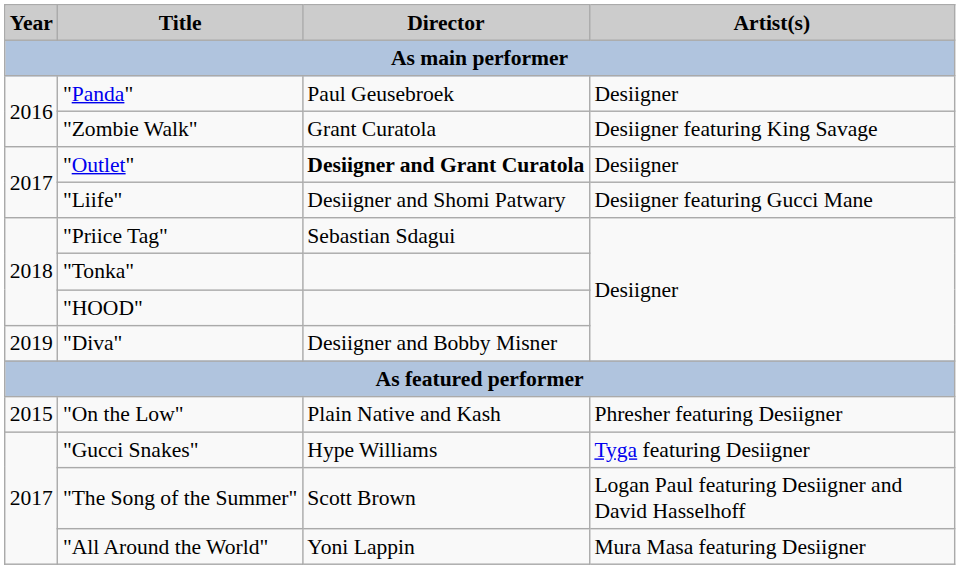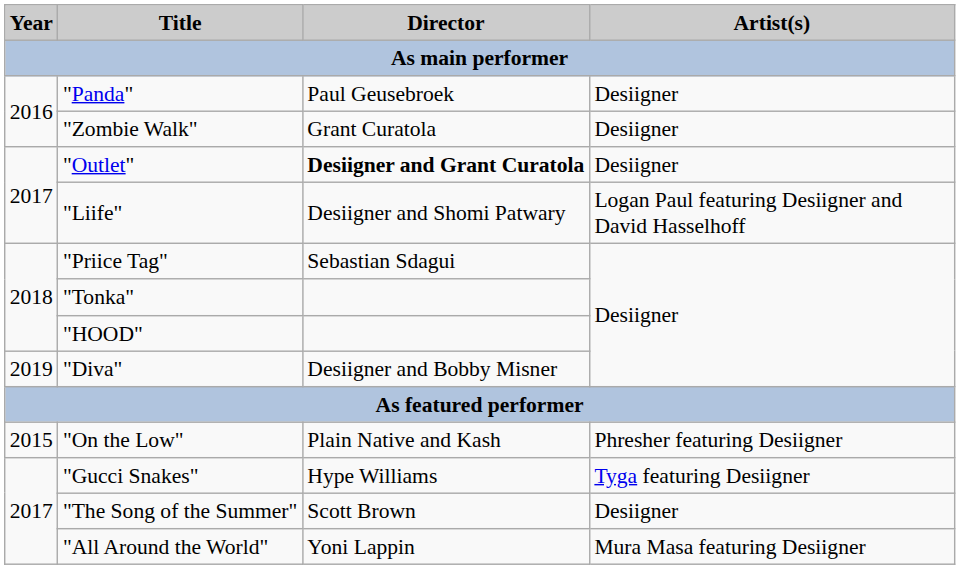"Zombie Walk" | Artist(s): Desiigner featuring King Savage -> Desiigner
"Liife" | Artist(s): Desiigner featuring Gucci Mane -> Logan Paul featuring Desiigner and David Hasselhoff
"The Song of the Summer" | Artist(s): Logan Paul featuring Desiigner and David Hasselhoff -> Desiigner
